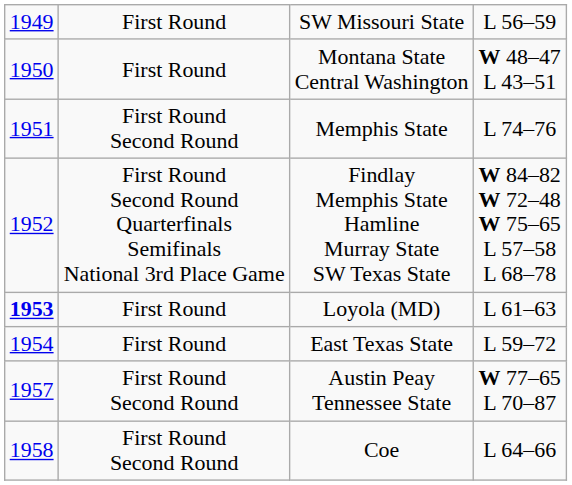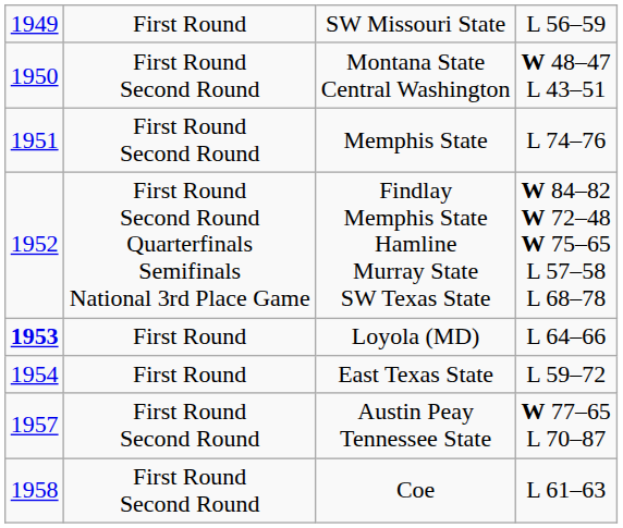Montana State Central Washington | column 2: First Round -> First Round Second Round
Loyola (MD) | column 4: L 61–63 -> L 64–66
Coe | column 4: L 64–66 -> L 61–63
